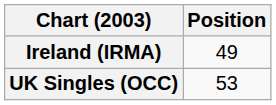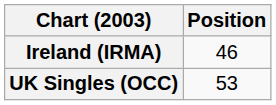Ireland (IRMA) | Position: 49 -> 46
